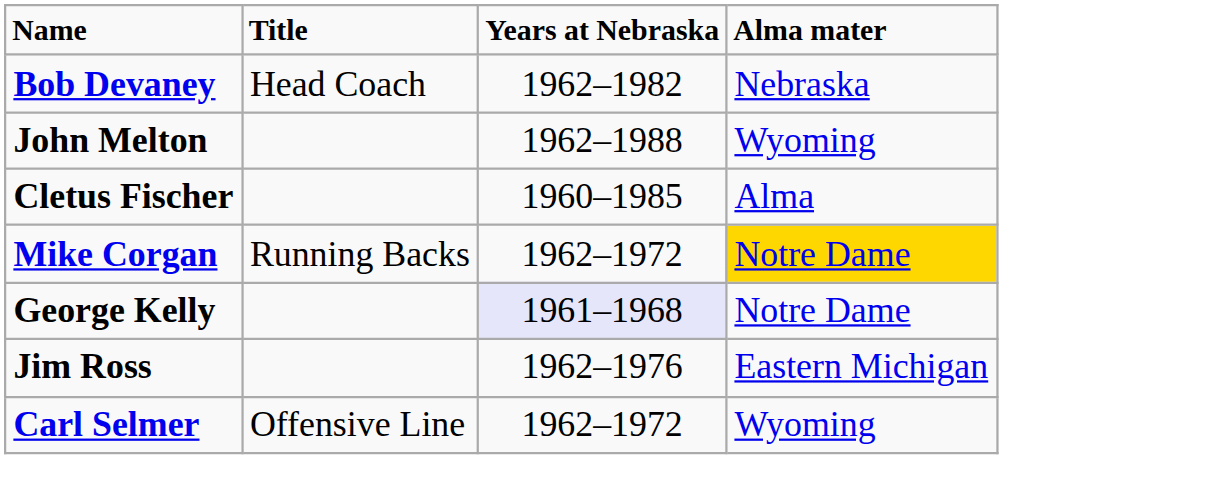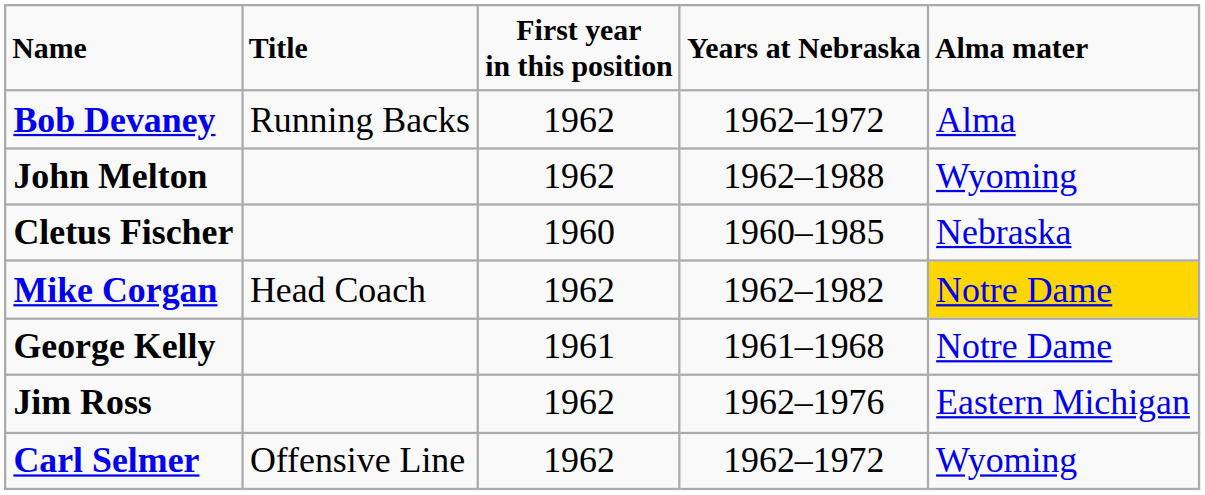+ column: First year in this position | 1962 | 1962 | 1960 | 1962 | 1961 | 1962 | 1962
Bob Devaney | Title: Head Coach -> Running Backs
Bob Devaney | Years at Nebraska: 1962–1982 -> 1962–1972
Bob Devaney | Alma mater: Nebraska -> Alma
Cletus Fischer | Alma mater: Alma -> Nebraska
Mike Corgan | Title: Running Backs -> Head Coach
Mike Corgan | Years at Nebraska: 1962–1972 -> 1962–1982
George Kelly | Years at Nebraska: lavender background -> no background
